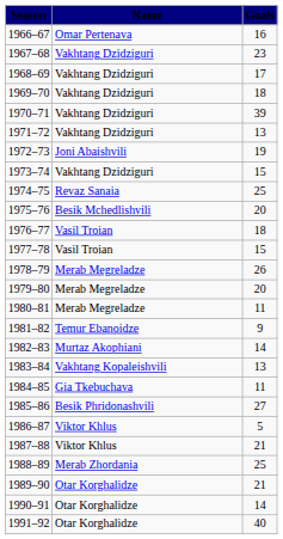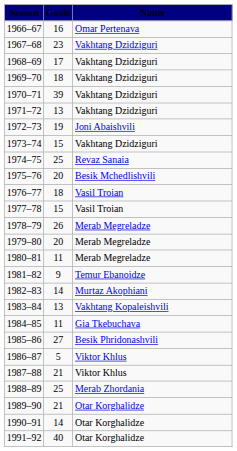columns swapped: Name <-> Goals
